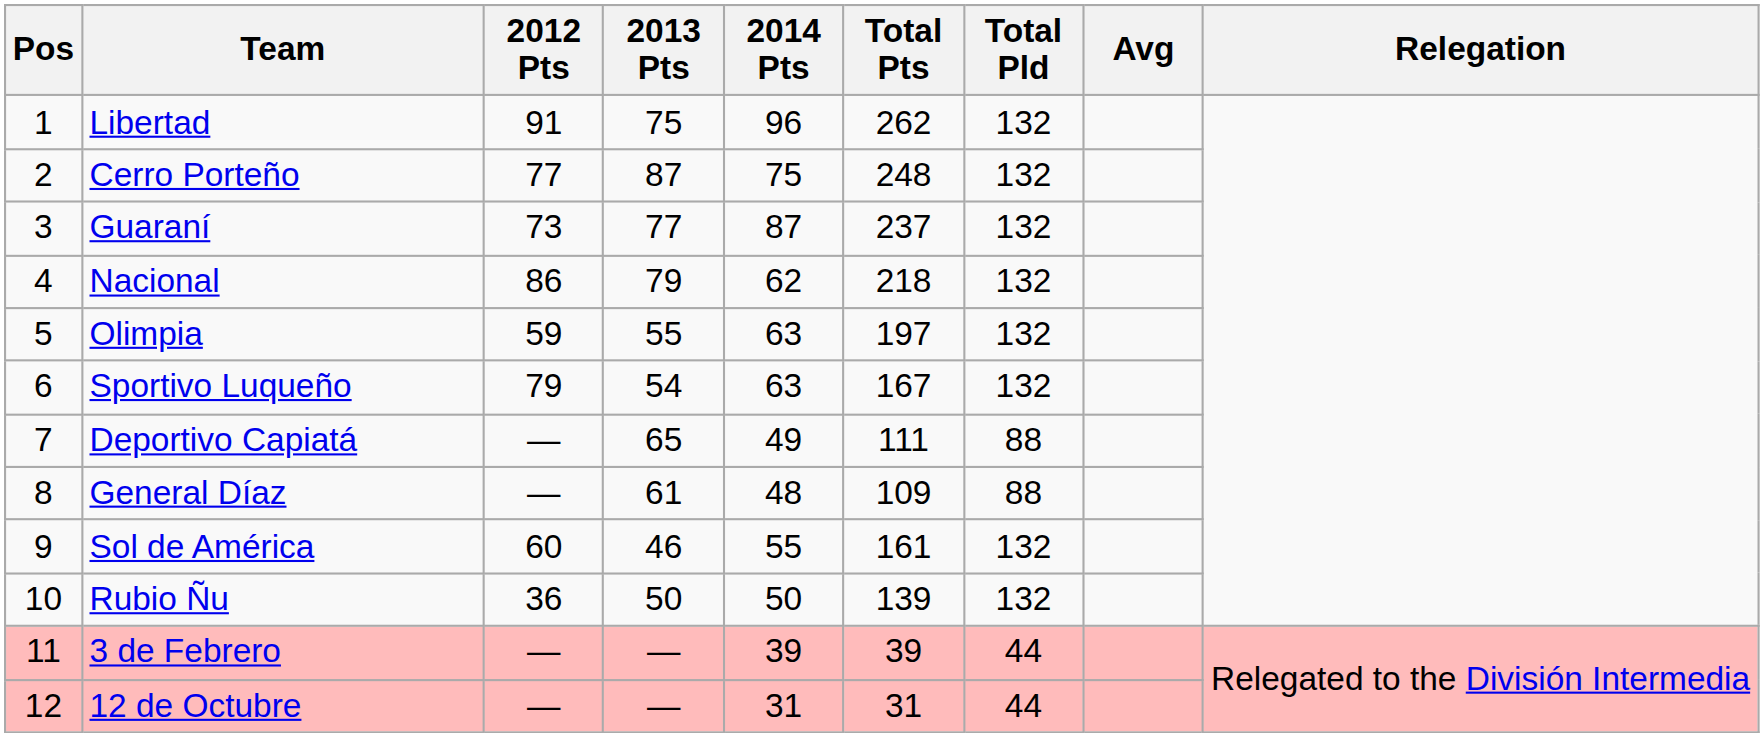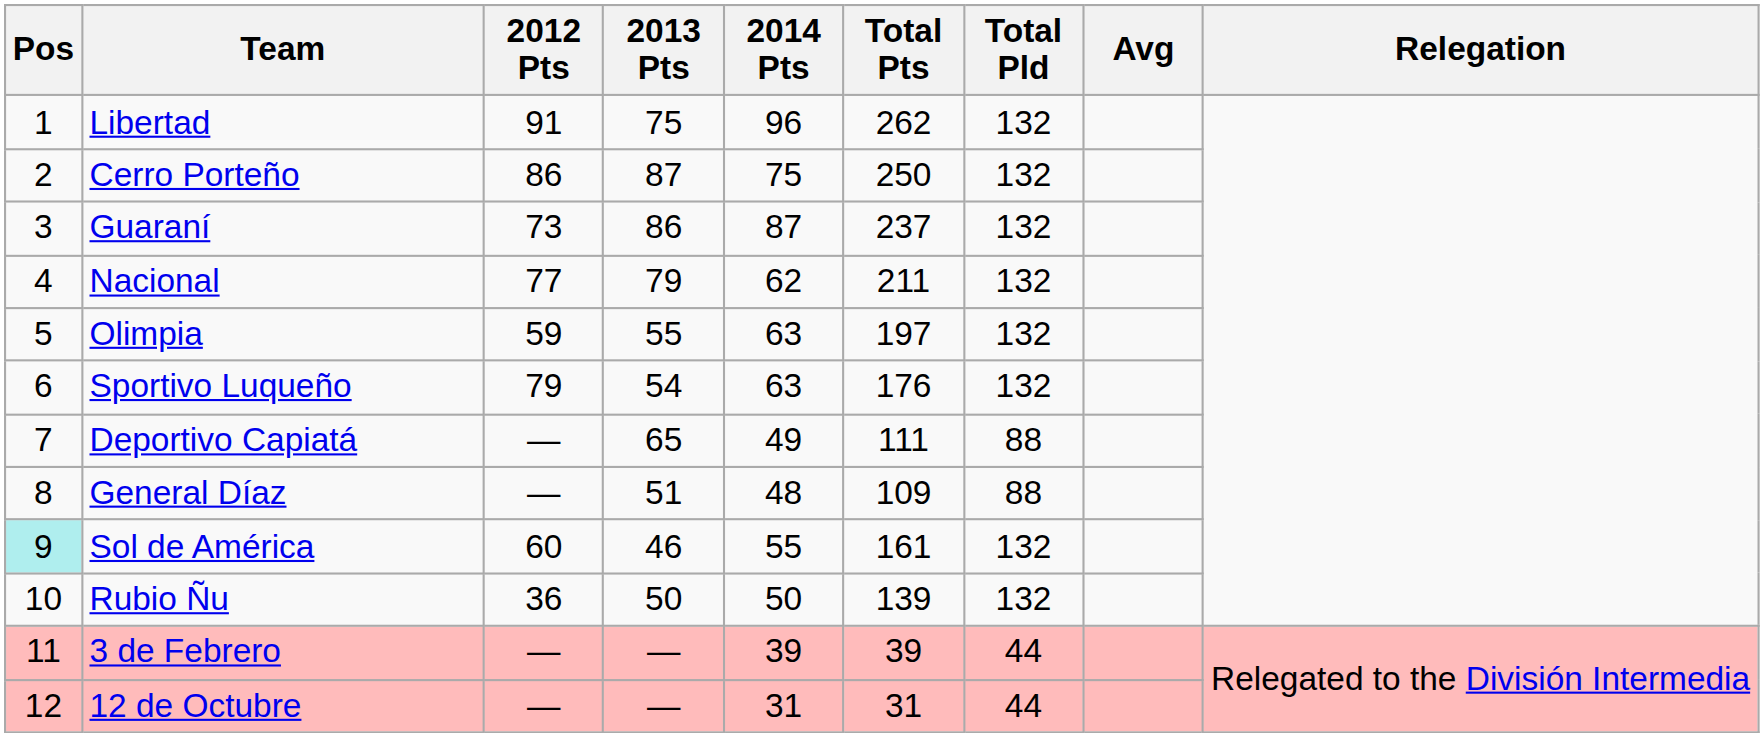Cerro Porteño | 2012 Pts: 77 -> 86
Cerro Porteño | Total Pts: 248 -> 250
Guaraní | 2013 Pts: 77 -> 86
Nacional | 2012 Pts: 86 -> 77
Nacional | Total Pts: 218 -> 211
Sportivo Luqueño | Total Pts: 167 -> 176
General Díaz | 2013 Pts: 61 -> 51
Sol de América | Pos: no background -> paleturquoise background
